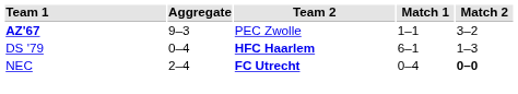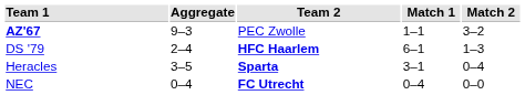DS '79 | Aggregate: 0–4 -> 2–4
+ row: Heracles | 3–5 | Sparta | 3–1 | 0–4
NEC | Aggregate: 2–4 -> 0–4
NEC | Match 2: bold -> normal
